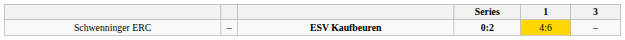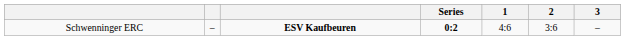+ column: 2 | 3:6
Schwenninger ERC | 1: gold background -> no background
